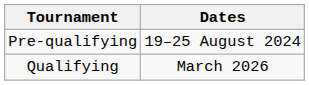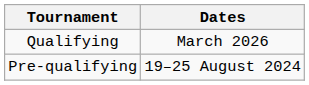rows swapped: Pre-qualifying <-> Qualifying
